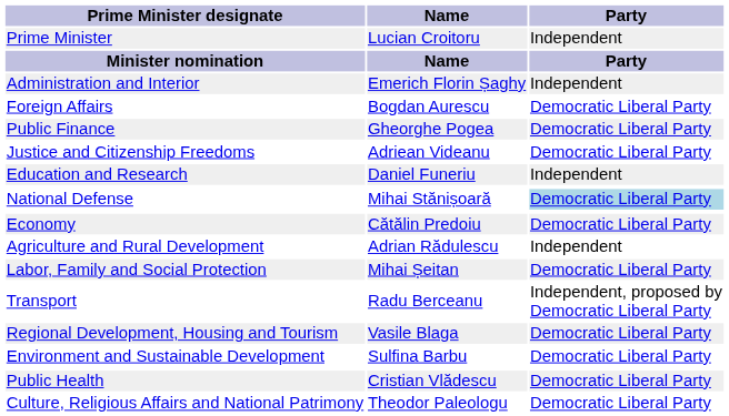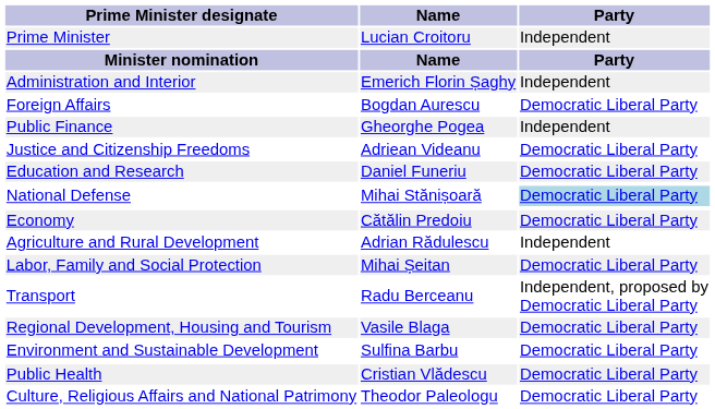Public Finance | Party: Democratic Liberal Party -> Independent
Education and Research | Party: Independent -> Democratic Liberal Party
